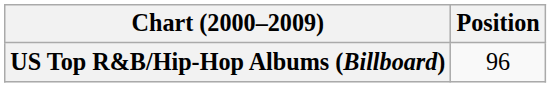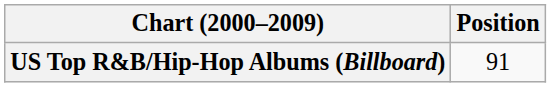US Top R&B/Hip-Hop Albums (Billboard) | Position: 96 -> 91
